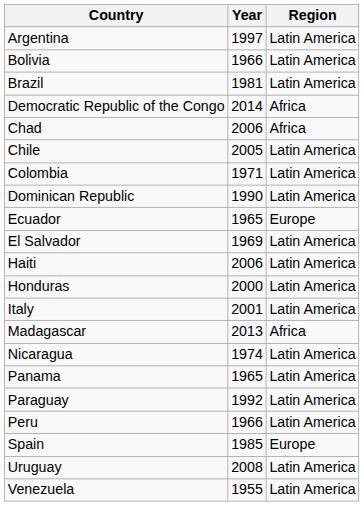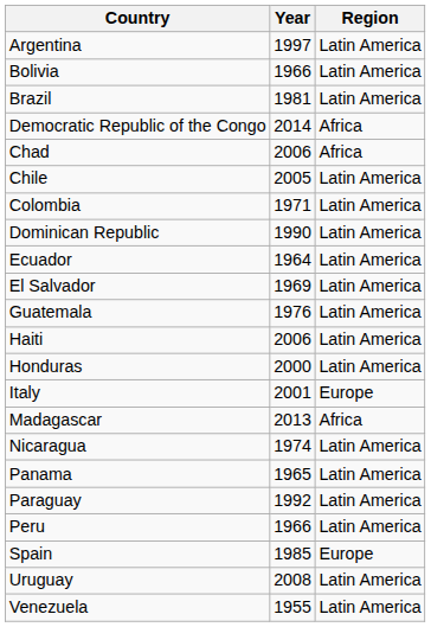Ecuador | Year: 1965 -> 1964
Ecuador | Region: Europe -> Latin America
+ row: Guatemala | 1976 | Latin America
Italy | Region: Latin America -> Europe
